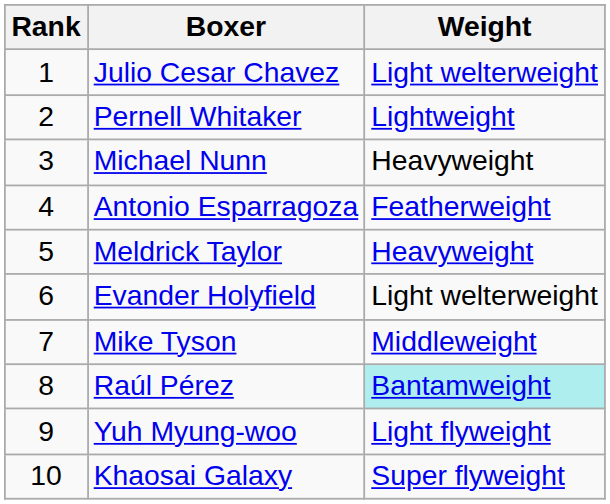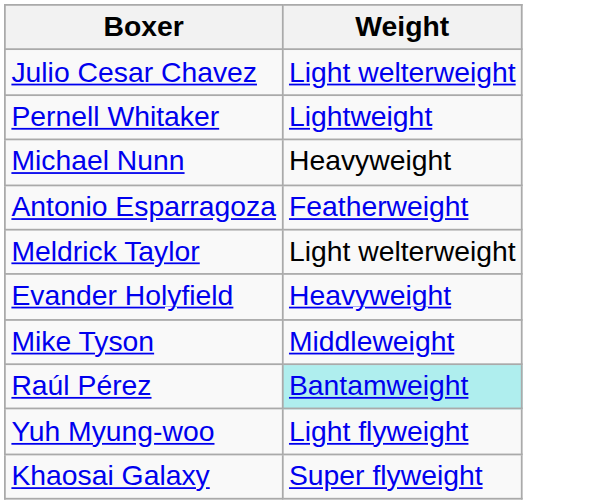- column: Rank | 1 | 2 | 3 | 4 | 5 | 6 | 7 | 8 | 9 | 10
Meldrick Taylor | Weight: Heavyweight -> Light welterweight
Evander Holyfield | Weight: Light welterweight -> Heavyweight
